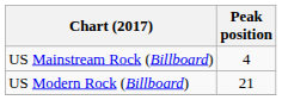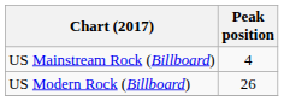US Modern Rock (Billboard) | Peak position: 21 -> 26
